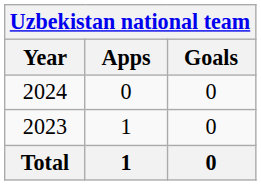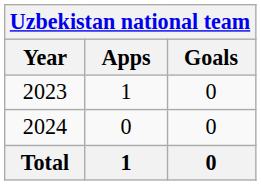rows swapped: 2023 <-> 2024
